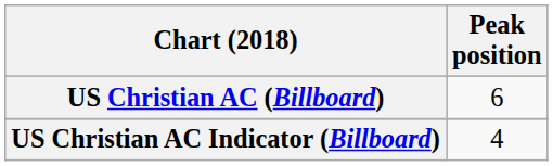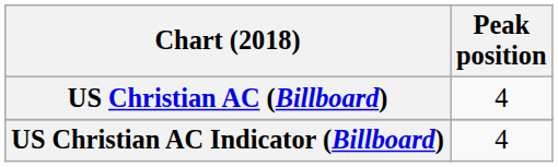US Christian AC (Billboard) | Peak position: 6 -> 4
